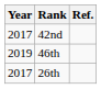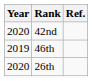42nd | Year: 2017 -> 2020
26th | Year: 2017 -> 2020
